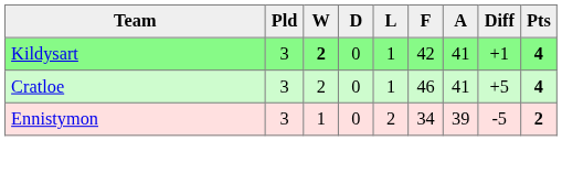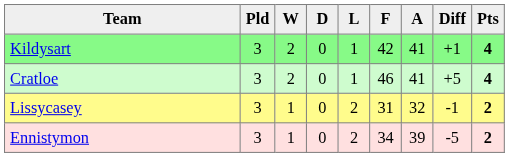Kildysart | W: bold -> normal
+ row: Lissycasey | 3 | 1 | 0 | 2 | 31 | 32 | -1 | 2
